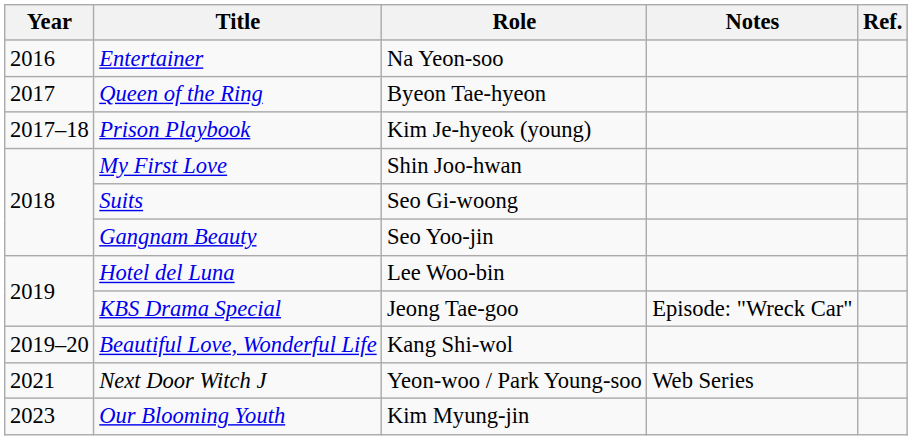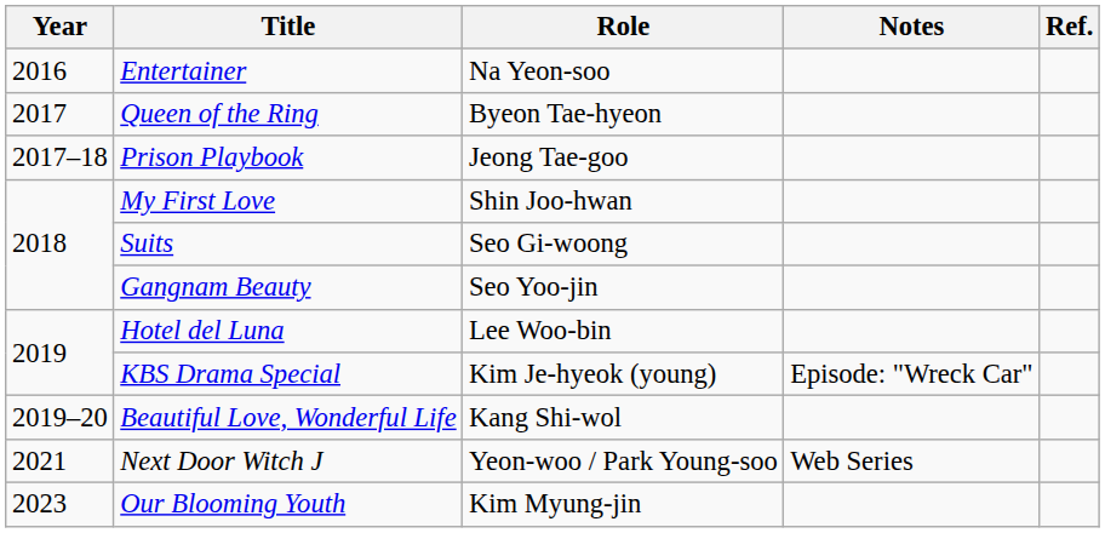Prison Playbook | Role: Kim Je-hyeok (young) -> Jeong Tae-goo
KBS Drama Special | Role: Jeong Tae-goo -> Kim Je-hyeok (young)
